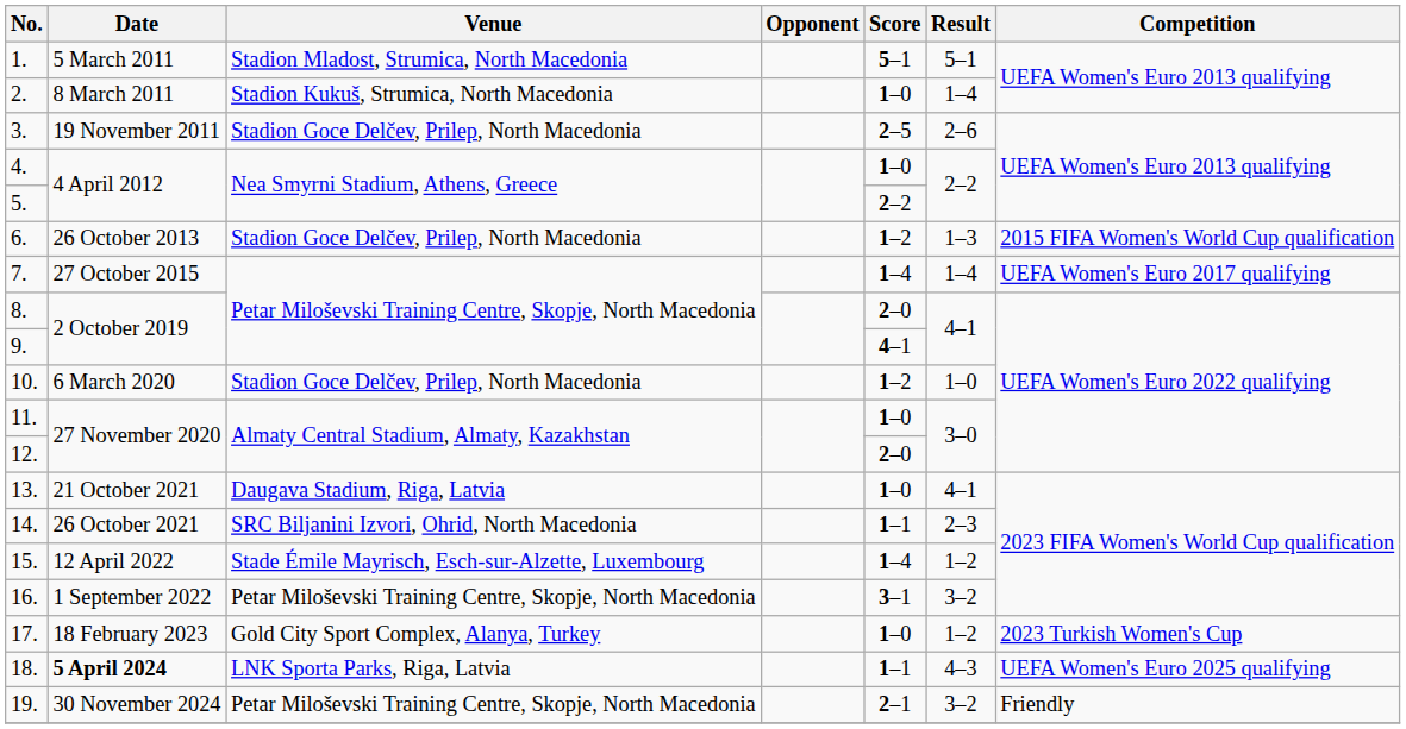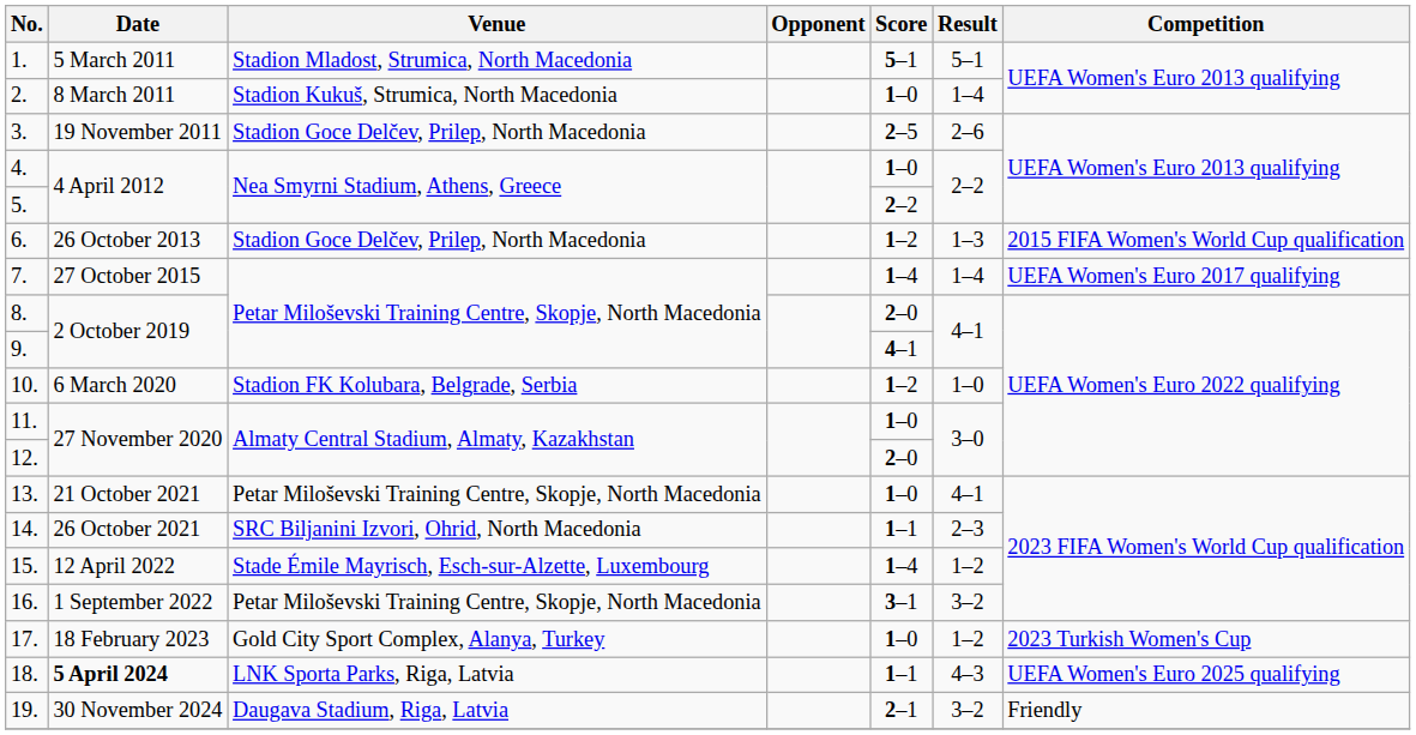10. | Venue: Stadion Goce Delčev, Prilep, North Macedonia -> Stadion FK Kolubara, Belgrade, Serbia
13. | Venue: Daugava Stadium, Riga, Latvia -> Petar Miloševski Training Centre, Skopje, North Macedonia
19. | Venue: Petar Miloševski Training Centre, Skopje, North Macedonia -> Daugava Stadium, Riga, Latvia
